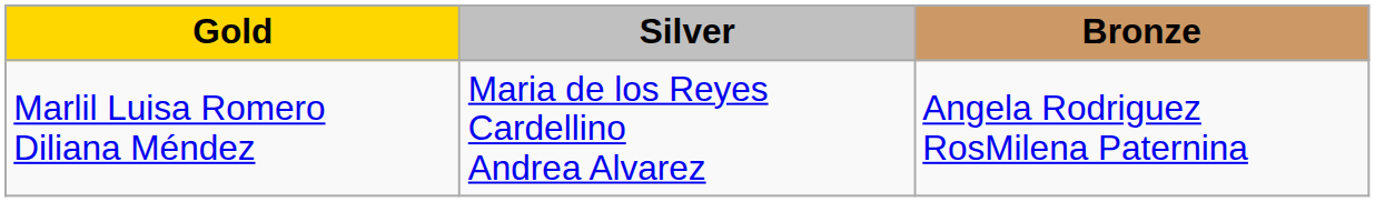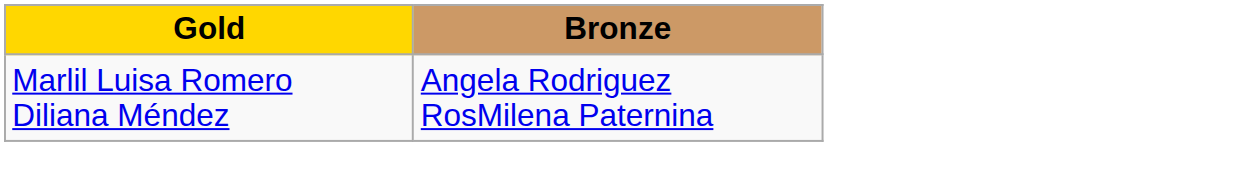- column: Silver | Maria de los Reyes Cardellino Andrea Alvarez
